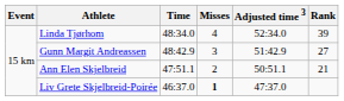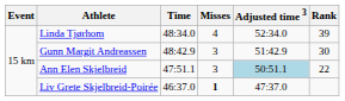Gunn Margit Andreassen | Rank: 27 -> 30
Ann Elen Skjelbreid | Misses: 2 -> 3
Ann Elen Skjelbreid | Adjusted time 3: no background -> lightblue background
Ann Elen Skjelbreid | Rank: 21 -> 22
